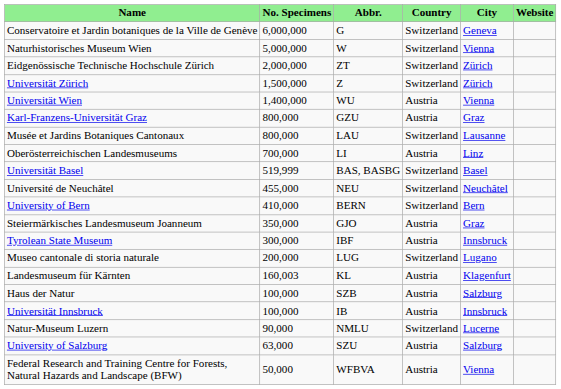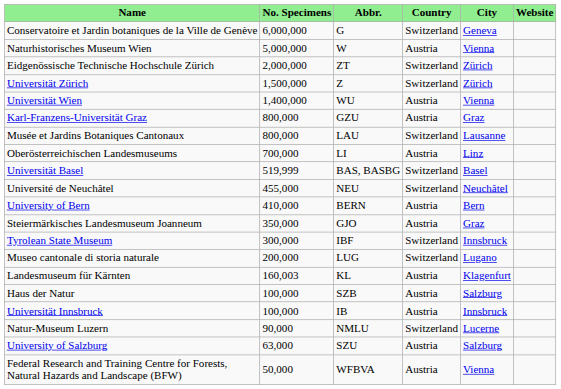Naturhistorisches Museum Wien | Country: Switzerland -> Austria
University of Bern | Country: Switzerland -> Austria
Tyrolean State Museum | Country: Austria -> Switzerland
